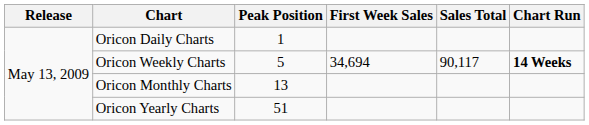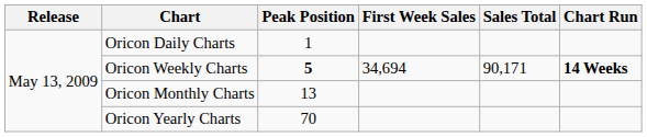Oricon Weekly Charts | Peak Position: normal -> bold
Oricon Weekly Charts | Sales Total: 90,117 -> 90,171
Oricon Yearly Charts | Peak Position: 51 -> 70
